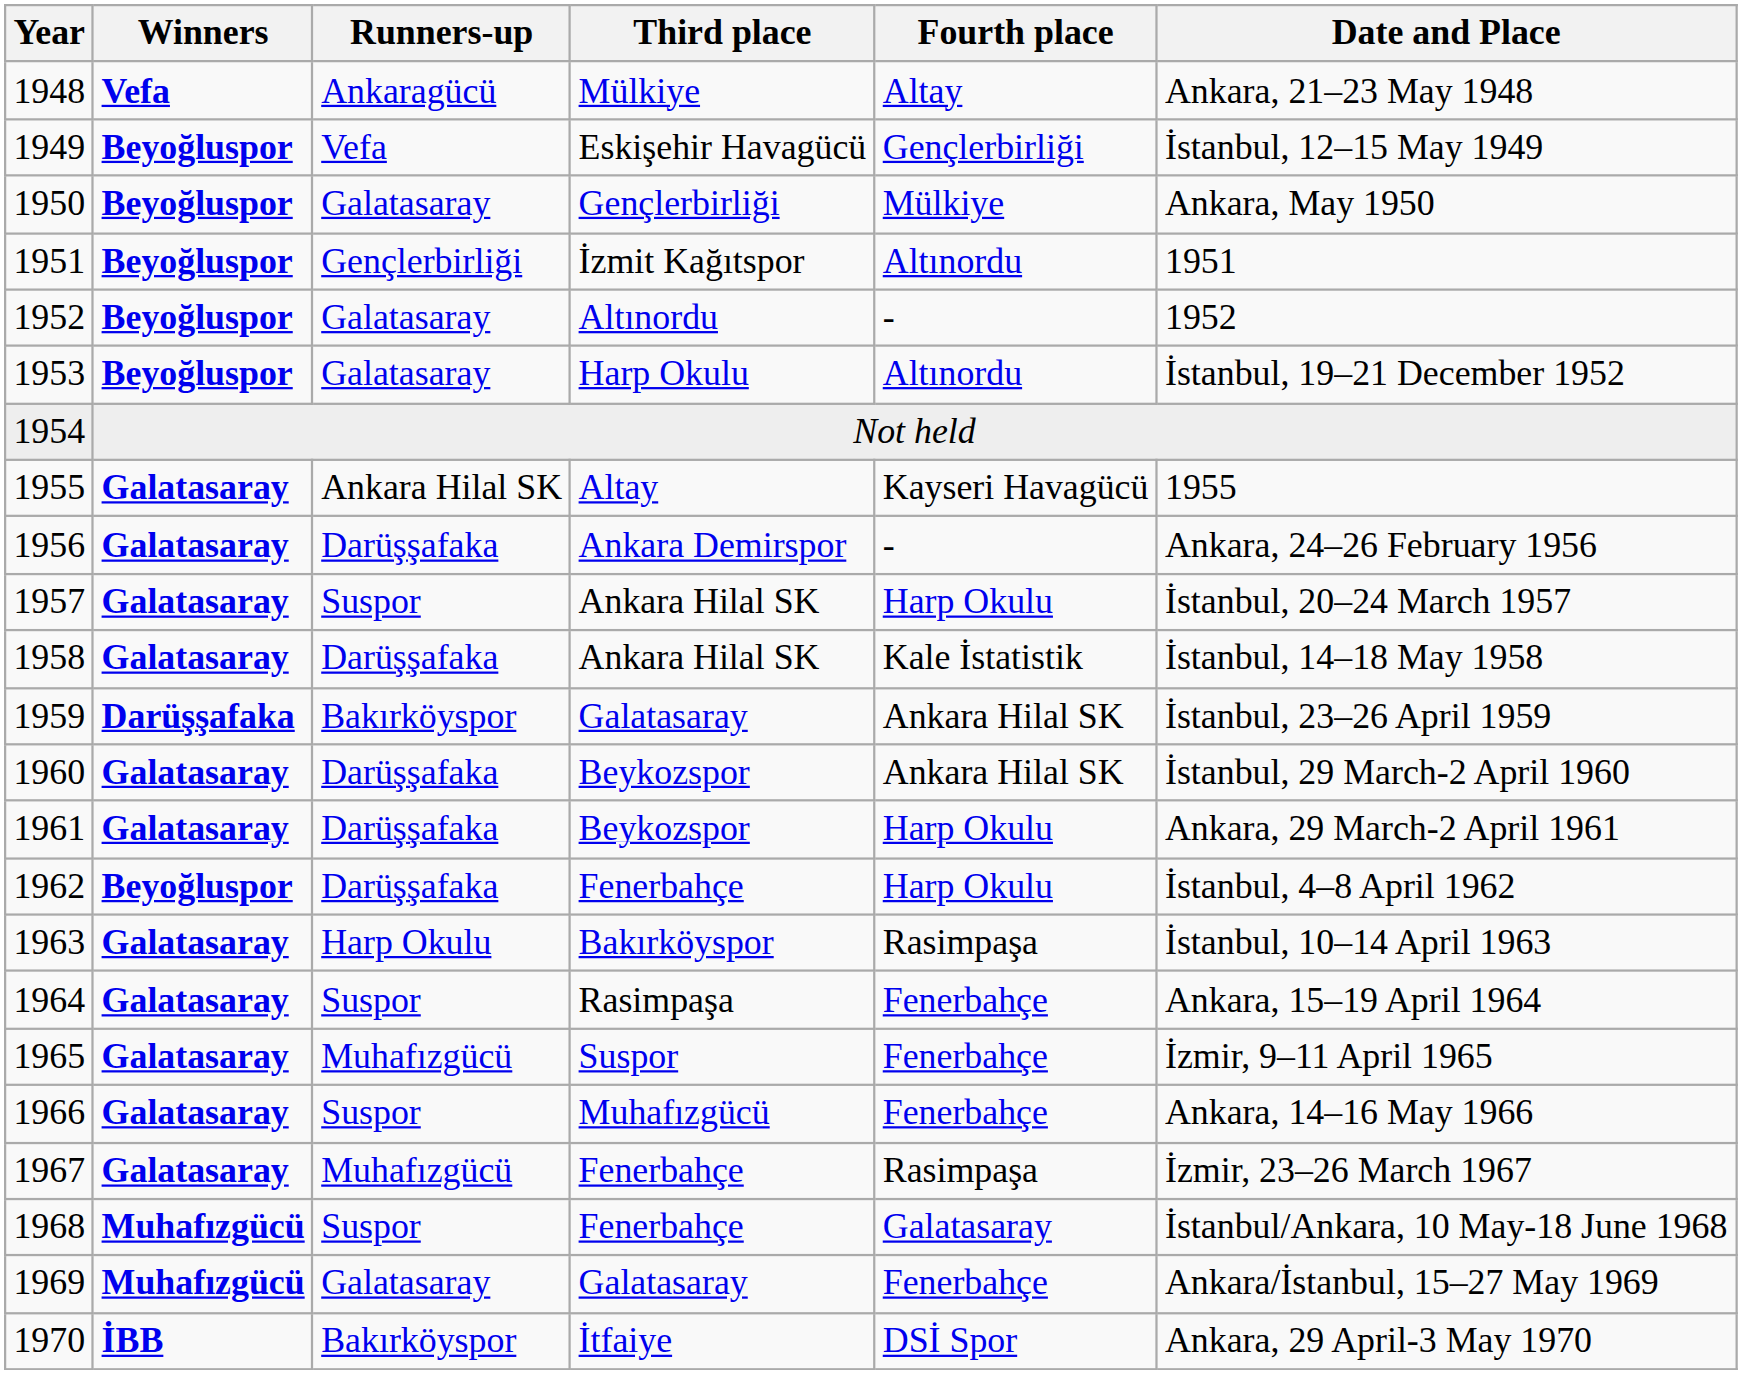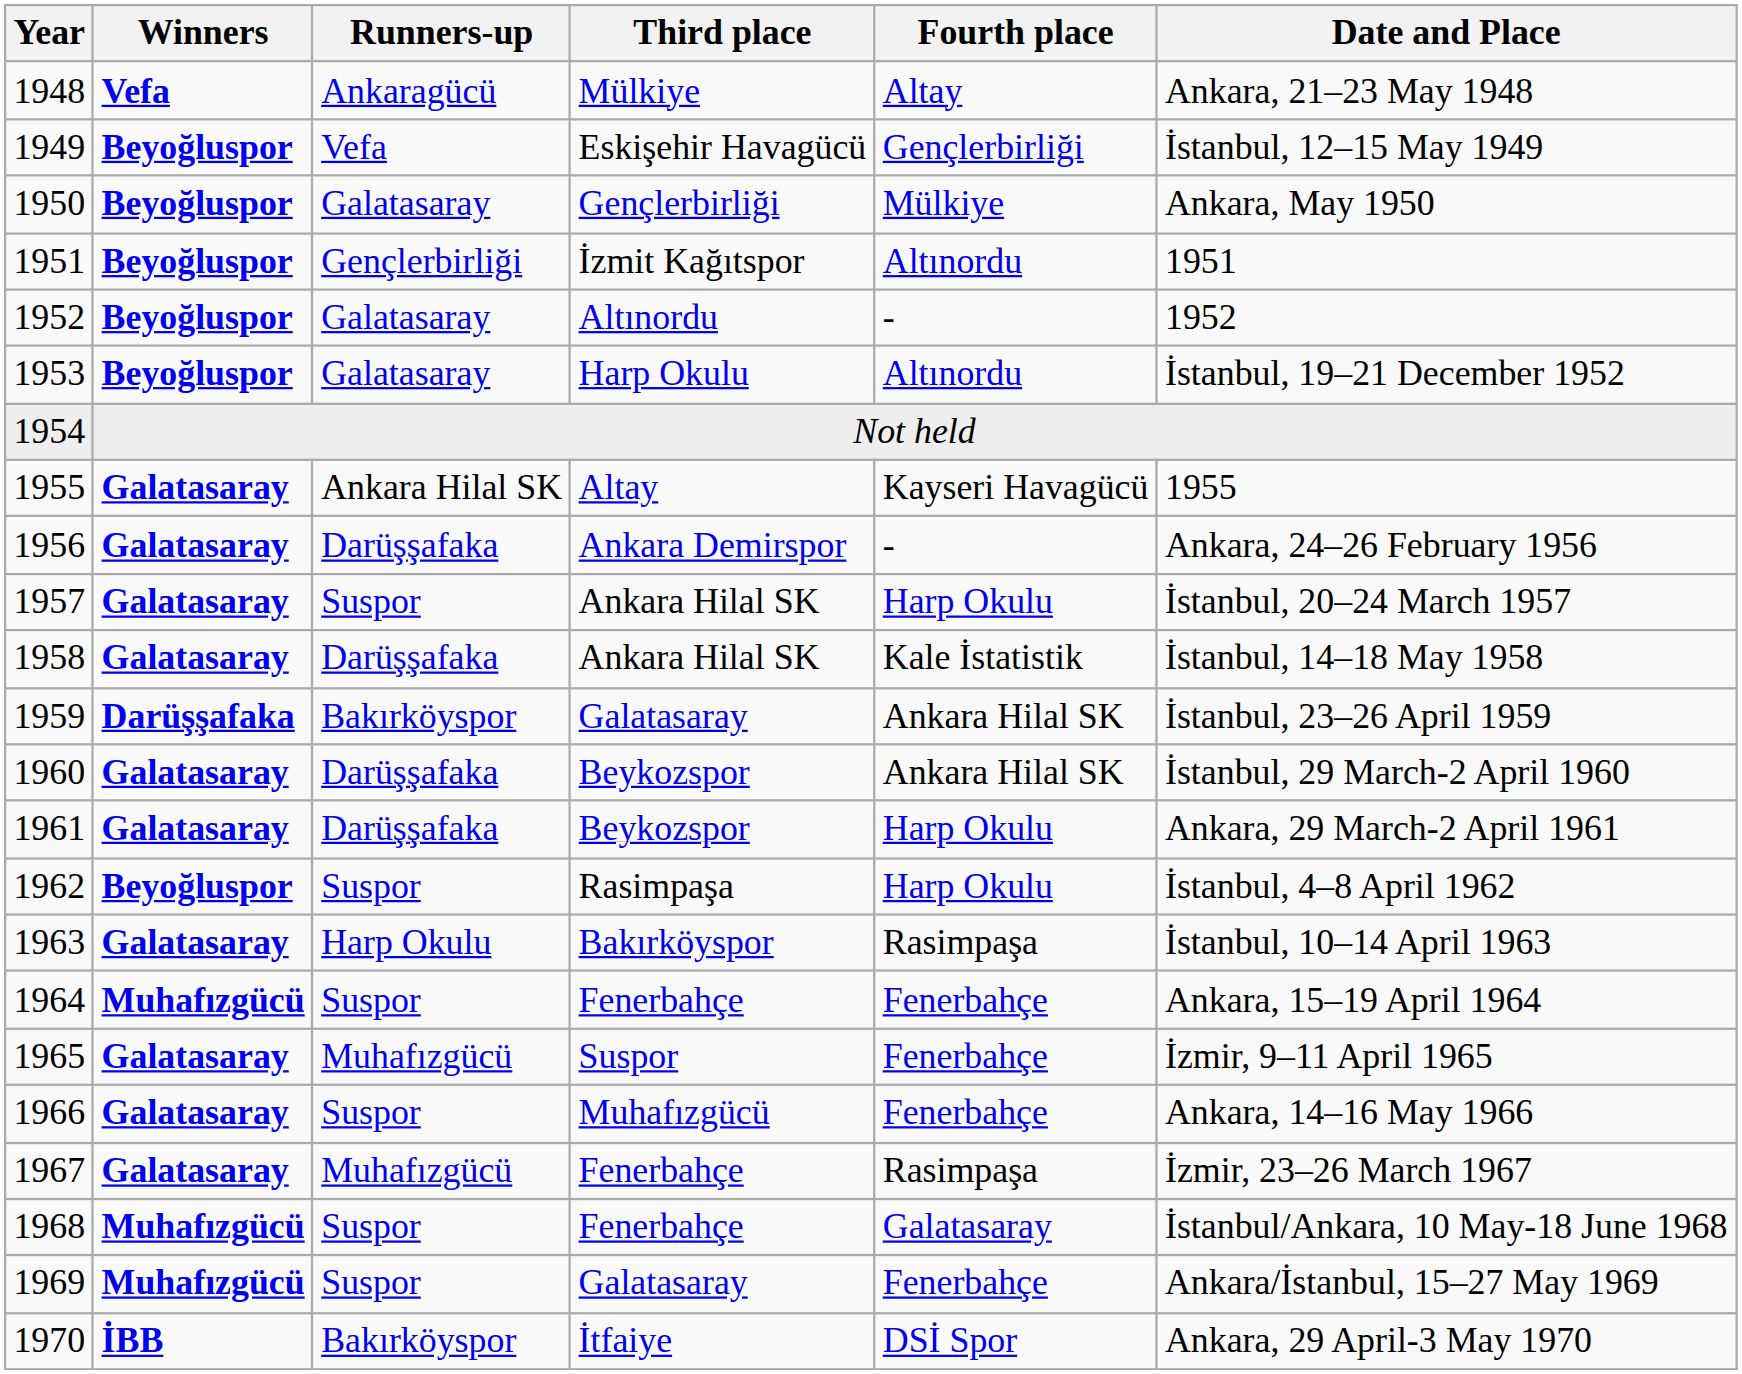1962 | Runners-up: Darüşşafaka -> Suspor
1962 | Third place: Fenerbahçe -> Rasimpaşa
1964 | Winners: Galatasaray -> Muhafızgücü
1964 | Third place: Rasimpaşa -> Fenerbahçe
1969 | Runners-up: Galatasaray -> Suspor
